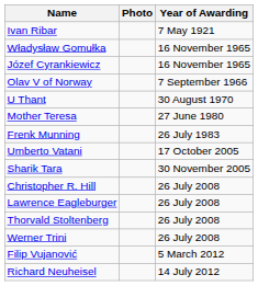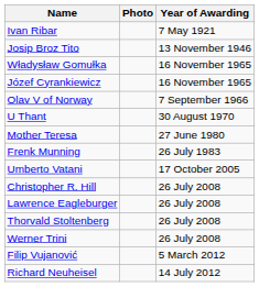+ row: Josip Broz Tito | 13 November 1946
- row: Sharik Tarа | 30 November 2005
